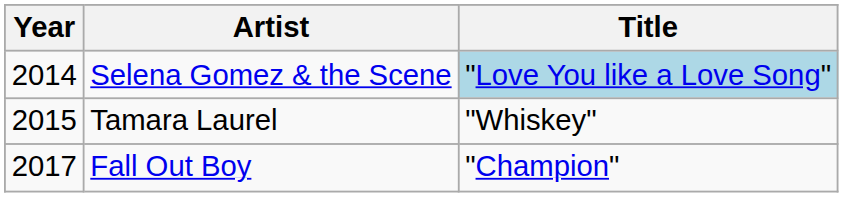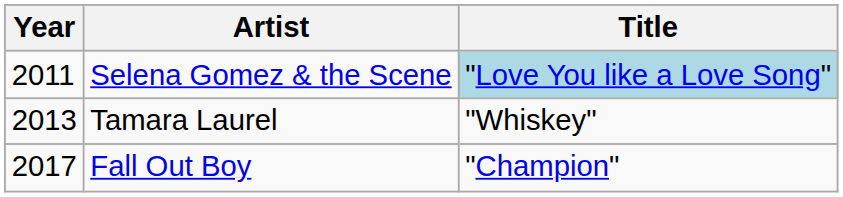Selena Gomez & the Scene | Year: 2014 -> 2011
Tamara Laurel | Year: 2015 -> 2013
